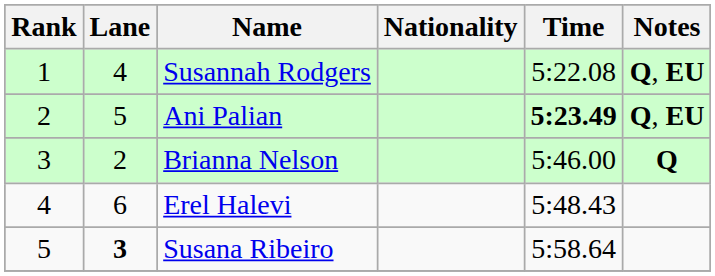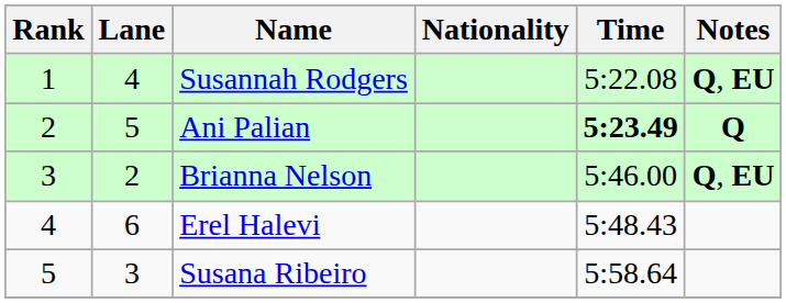Ani Palian | Notes: Q, EU -> Q
Brianna Nelson | Notes: Q -> Q, EU
Susana Ribeiro | Lane: bold -> normal
